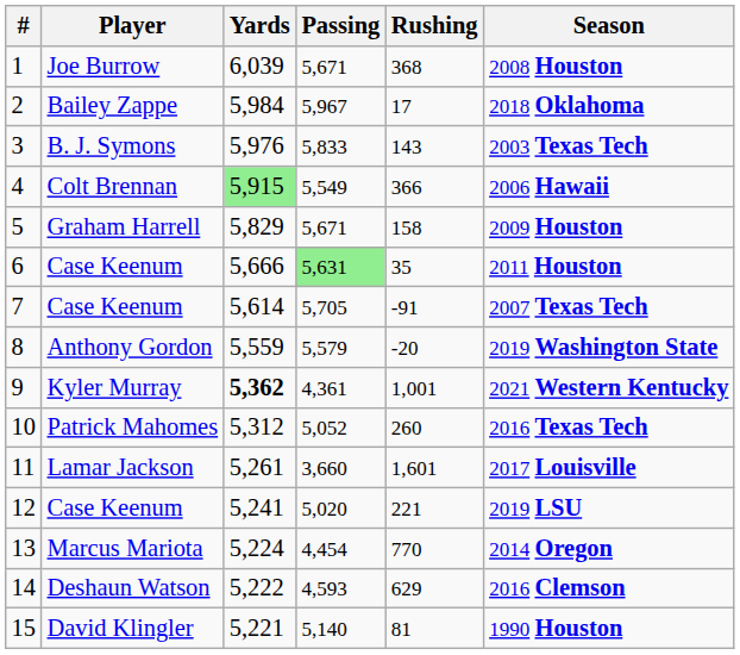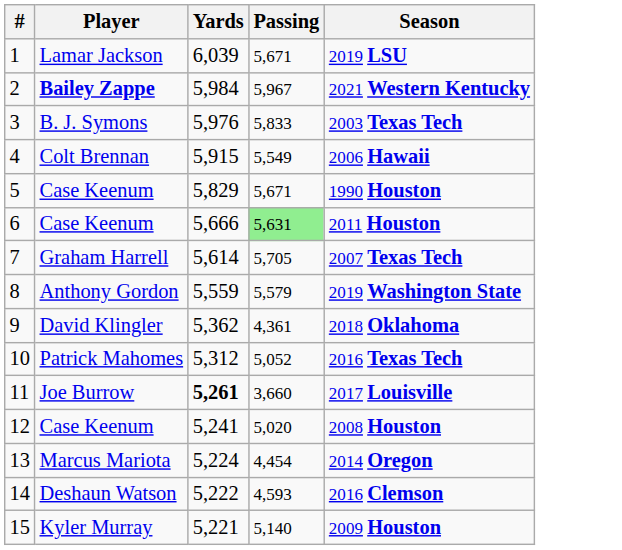- column: Rushing | 368 | 17 | 143 | 366 | 158 | 35 | -91 | -20 | 1,001 | 260 | 1,601 | 221 | 770 | 629 | 81
1 | Player: Joe Burrow -> Lamar Jackson
1 | Season: 2008 Houston -> 2019 LSU
2 | Player: normal -> bold
2 | Season: 2018 Oklahoma -> 2021 Western Kentucky
4 | Yards: lightgreen background -> no background
5 | Player: Graham Harrell -> Case Keenum
5 | Season: 2009 Houston -> 1990 Houston
7 | Player: Case Keenum -> Graham Harrell
9 | Player: Kyler Murray -> David Klingler
9 | Yards: bold -> normal
9 | Season: 2021 Western Kentucky -> 2018 Oklahoma
11 | Player: Lamar Jackson -> Joe Burrow
11 | Yards: normal -> bold
12 | Season: 2019 LSU -> 2008 Houston
15 | Player: David Klingler -> Kyler Murray
15 | Season: 1990 Houston -> 2009 Houston
